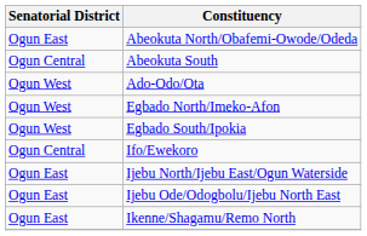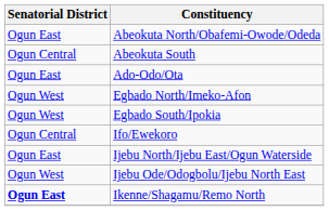Ado-Odo/Ota | Senatorial District: Ogun West -> Ogun East
Ijebu Ode/Odogbolu/Ijebu North East | Senatorial District: Ogun East -> Ogun West
Ikenne/Shagamu/Remo North | Senatorial District: normal -> bold
